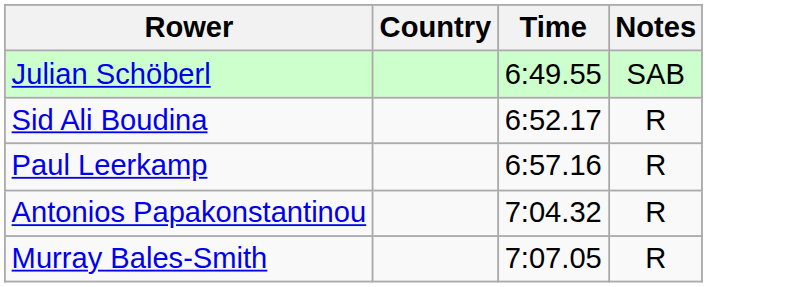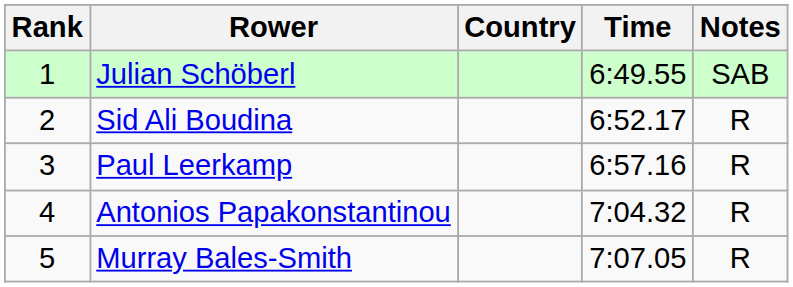+ column: Rank | 1 | 2 | 3 | 4 | 5
